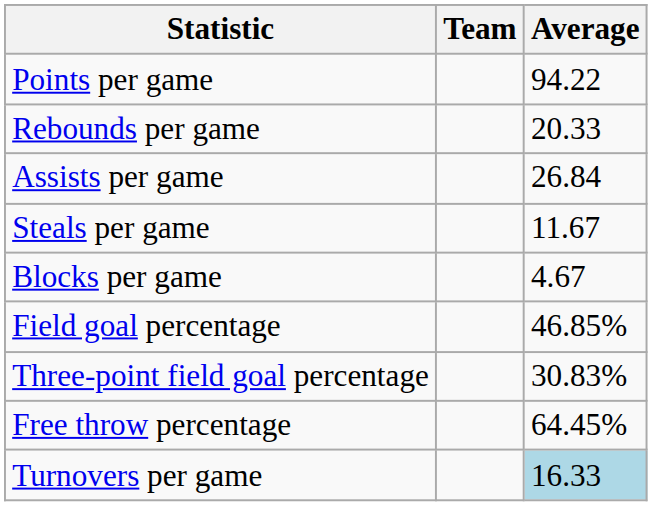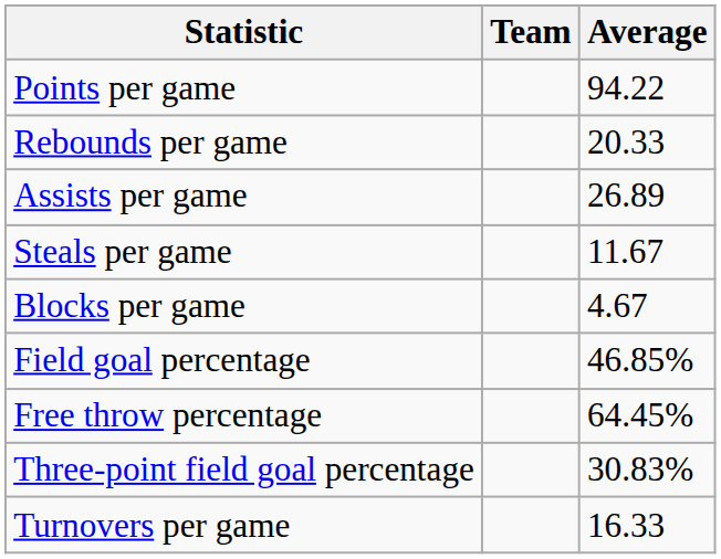Assists per game | Average: 26.84 -> 26.89
rows swapped: Three-point field goal percentage <-> Free throw percentage
Turnovers per game | Average: lightblue background -> no background
